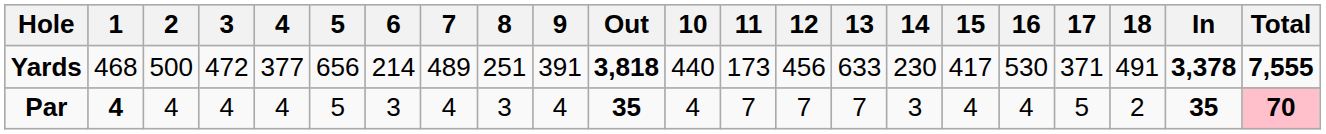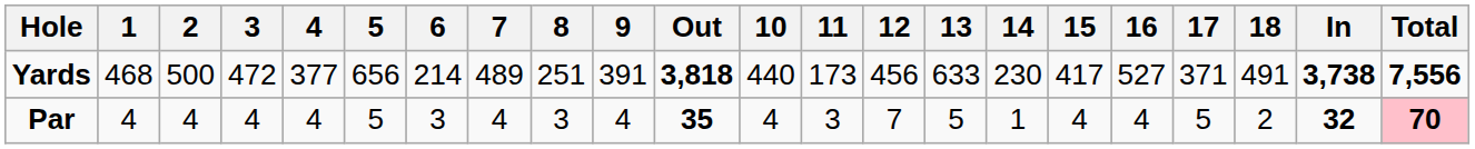Yards | 16: 530 -> 527
Yards | In: 3,378 -> 3,738
Yards | Total: 7,555 -> 7,556
Par | 1: bold -> normal
Par | 11: 7 -> 3
Par | 13: 7 -> 5
Par | 14: 3 -> 1
Par | In: 35 -> 32
